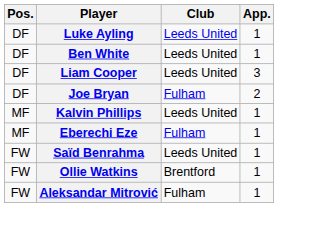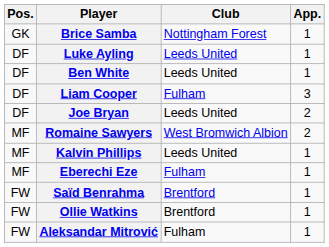+ row: GK | Brice Samba | Nottingham Forest | 1
Liam Cooper | Club: Leeds United -> Fulham
Joe Bryan | Club: Fulham -> Leeds United
+ row: MF | Romaine Sawyers | West Bromwich Albion | 2
Saïd Benrahma | Club: Leeds United -> Brentford
